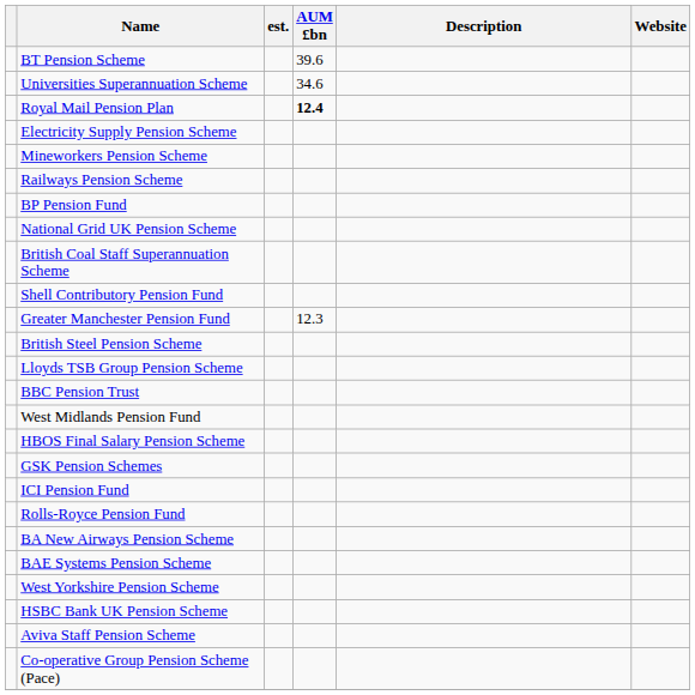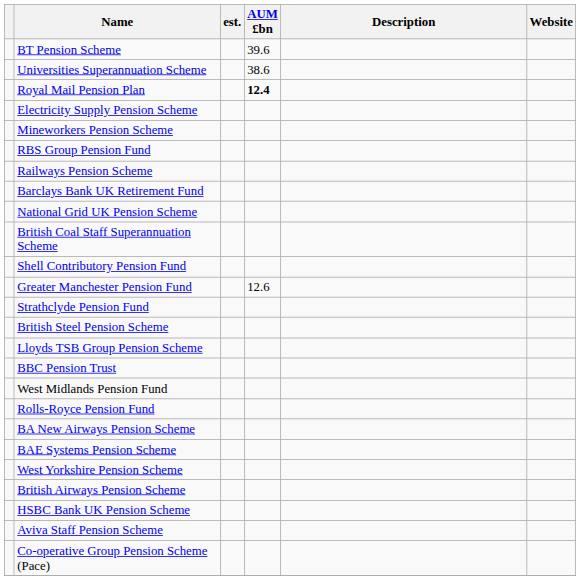Universities Superannuation Scheme | AUM £bn: 34.6 -> 38.6
+ row: RBS Group Pension Fund
+ row: Barclays Bank UK Retirement Fund
- row: BP Pension Fund
Greater Manchester Pension Fund | AUM £bn: 12.3 -> 12.6
+ row: Strathclyde Pension Fund
- row: HBOS Final Salary Pension Scheme
- row: GSK Pension Schemes
- row: ICI Pension Fund
+ row: British Airways Pension Scheme
